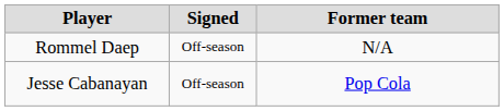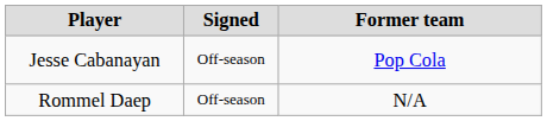rows swapped: Jesse Cabanayan <-> Rommel Daep
